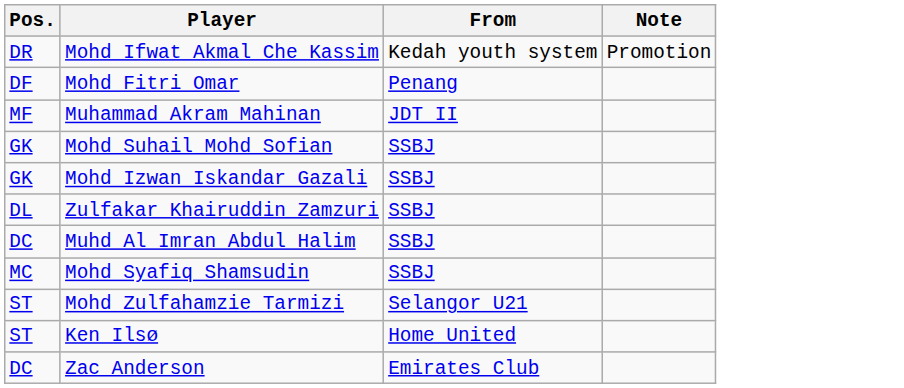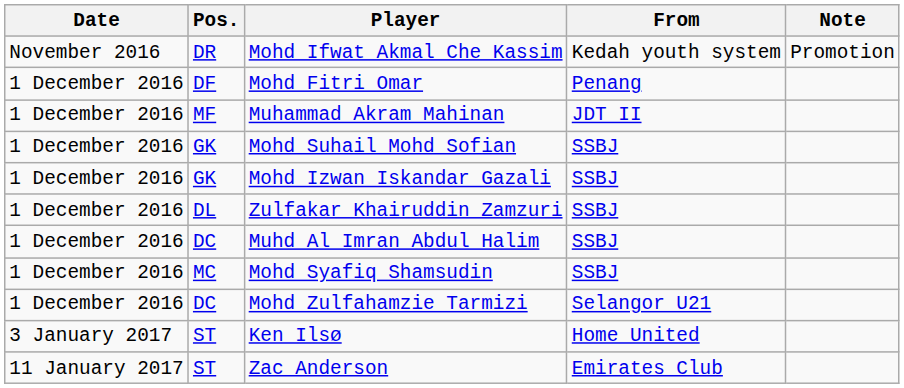+ column: Date | November 2016 | 1 December 2016 | 1 December 2016 | 1 December 2016 | 1 December 2016 | 1 December 2016 | 1 December 2016 | 1 December 2016 | 1 December 2016 | 3 January 2017 | 11 January 2017
Mohd Zulfahamzie Tarmizi | Pos.: ST -> DC
Zac Anderson | Pos.: DC -> ST
